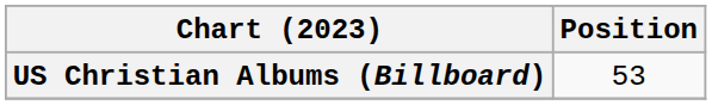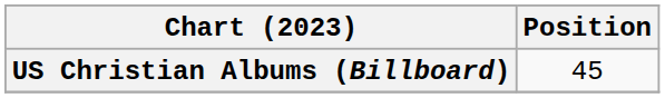US Christian Albums (Billboard) | Position: 53 -> 45
